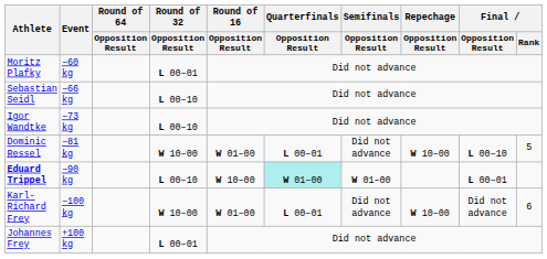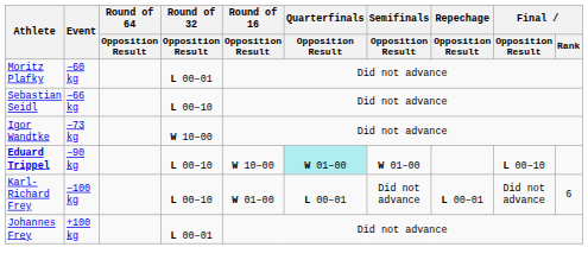Igor Wandtke | Round of 32 / Opposition Result: L 00–10 -> W 10–00
- row: Dominic Ressel | −81 kg | W 10–00 | W 01–00 | L 00–01 | Did not advance | W 10–00 | L 00–10 | 5
Eduard Trippel | Final / Opposition Result: L 00–01 -> L 00–10
Karl-Richard Frey | Round of 32 / Opposition Result: W 10–00 -> L 00–10
Karl-Richard Frey | Repechage / Opposition Result: W 10–00 -> L 00–01
